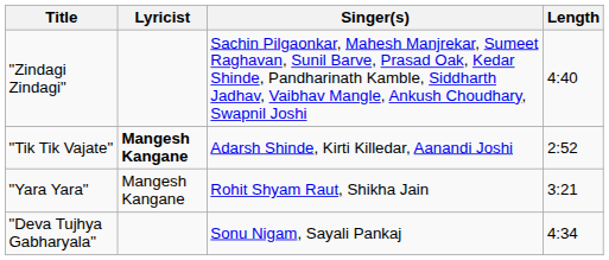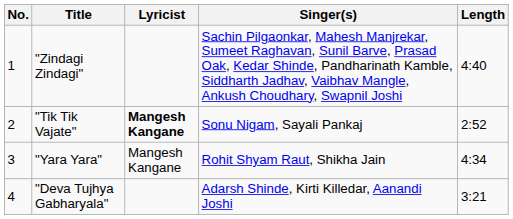+ column: No. | 1 | 2 | 3 | 4
"Tik Tik Vajate" | Singer(s): Adarsh Shinde, Kirti Killedar, Aanandi Joshi -> Sonu Nigam, Sayali Pankaj
"Yara Yara" | Length: 3:21 -> 4:34
"Deva Tujhya Gabharyala" | Singer(s): Sonu Nigam, Sayali Pankaj -> Adarsh Shinde, Kirti Killedar, Aanandi Joshi
"Deva Tujhya Gabharyala" | Length: 4:34 -> 3:21
